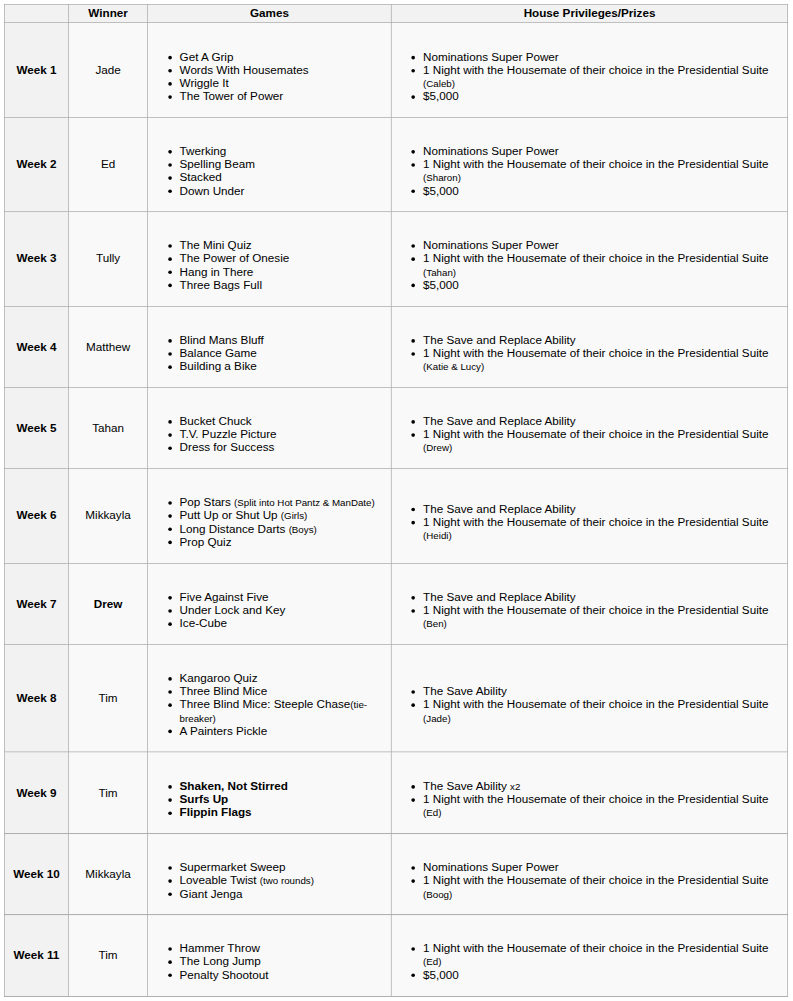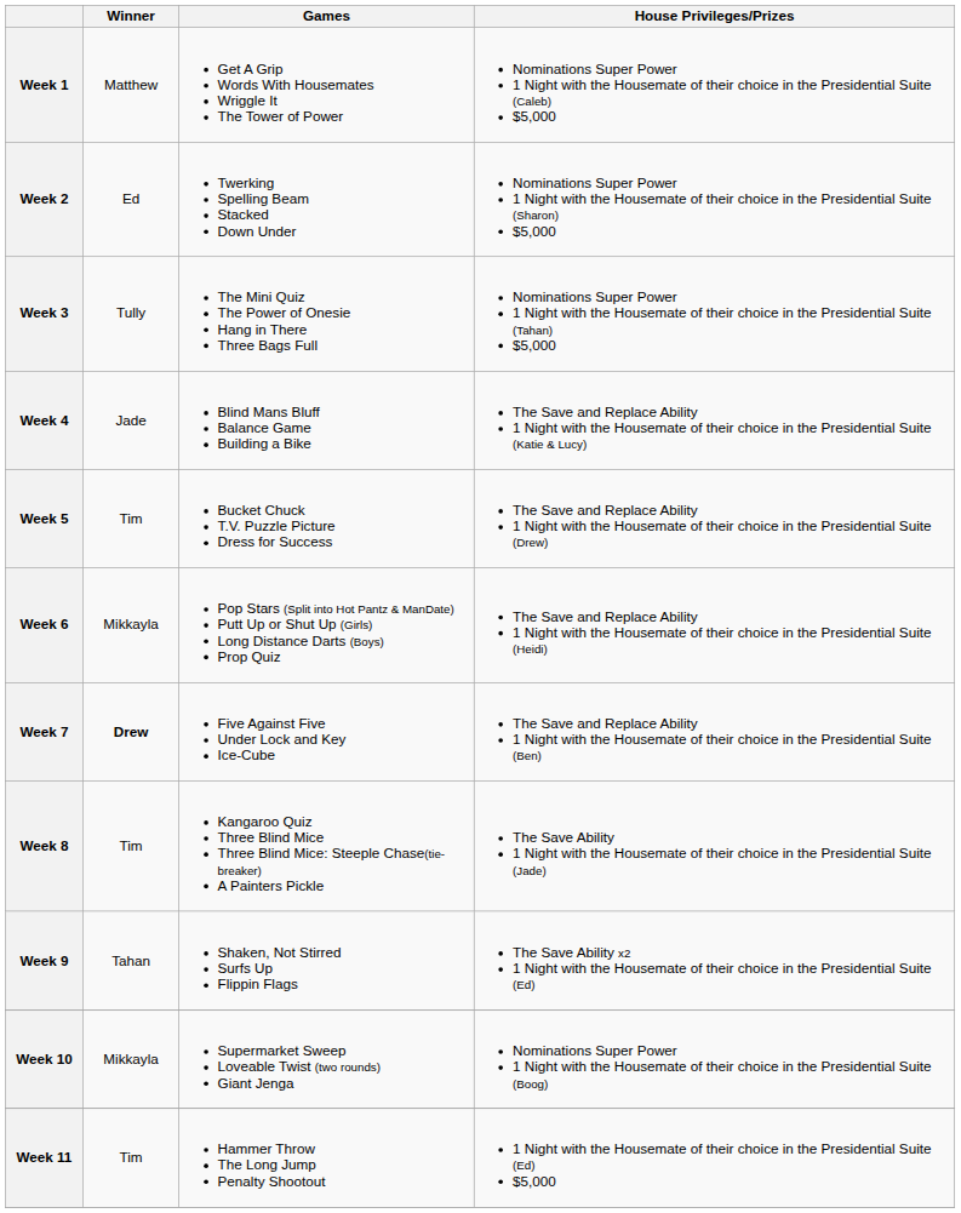Week 1 | Winner: Jade -> Matthew
Week 4 | Winner: Matthew -> Jade
Week 5 | Winner: Tahan -> Tim
Week 9 | Winner: Tim -> Tahan
Week 9 | Games: bold -> normal
